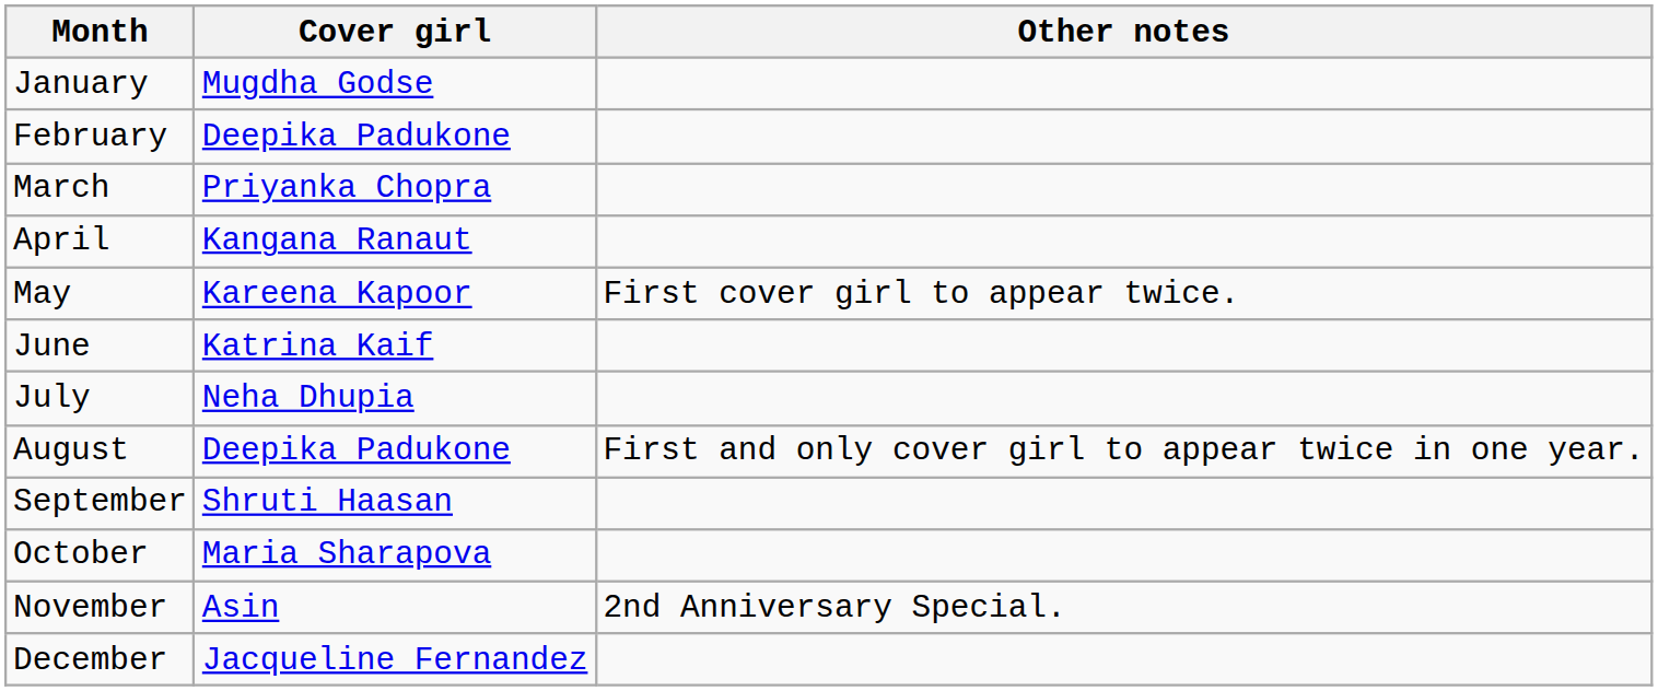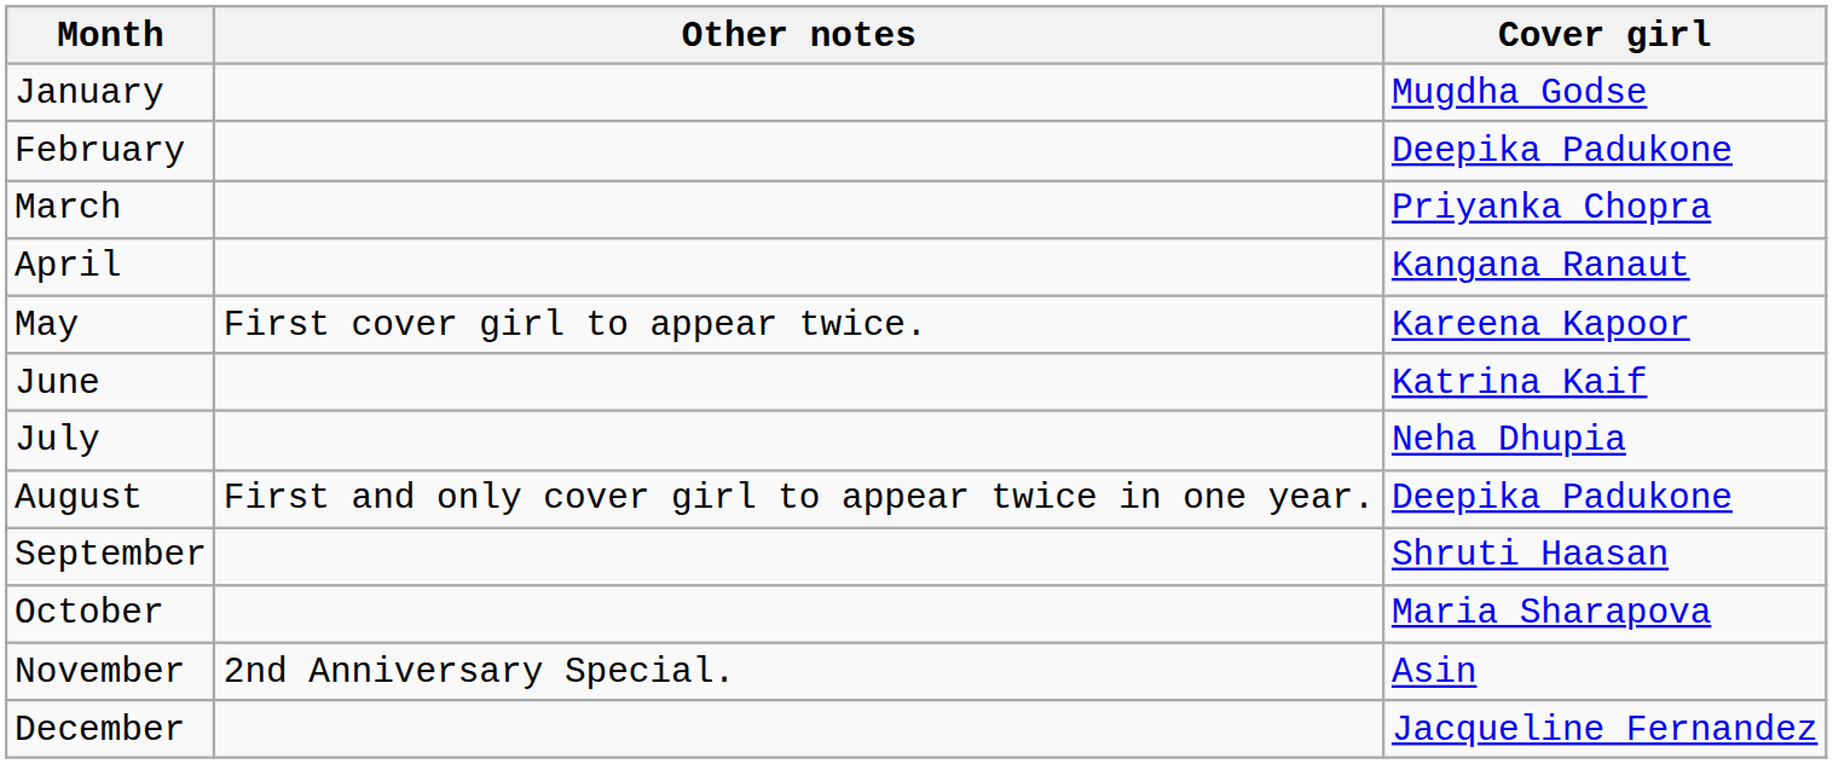columns swapped: Cover girl <-> Other notes
